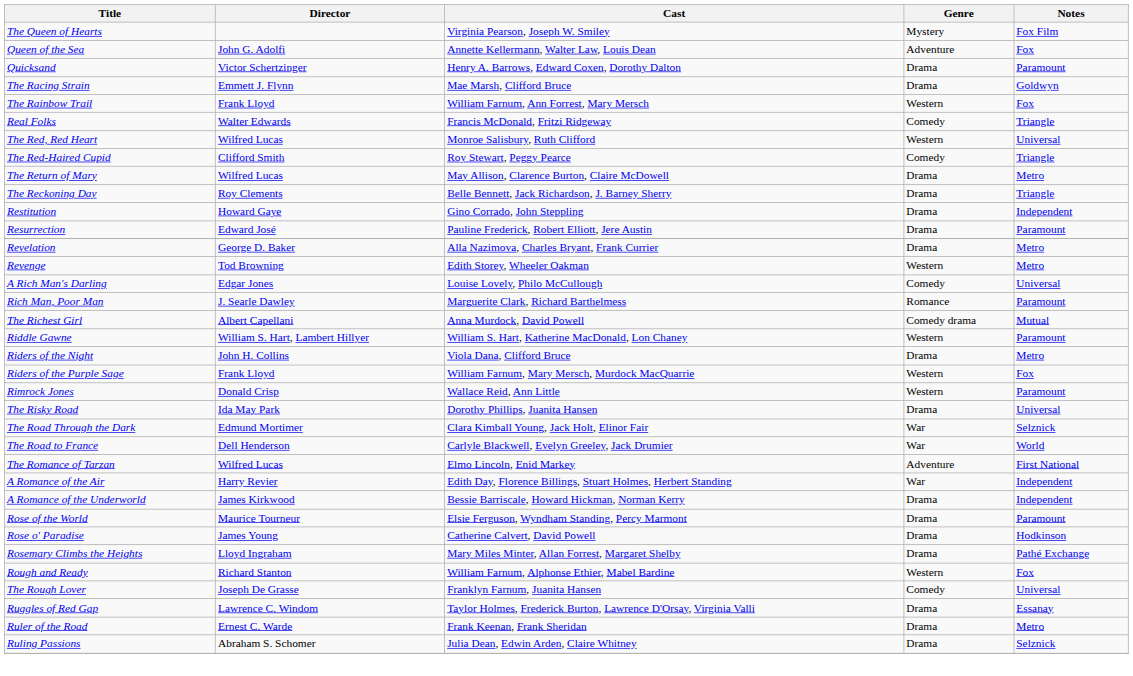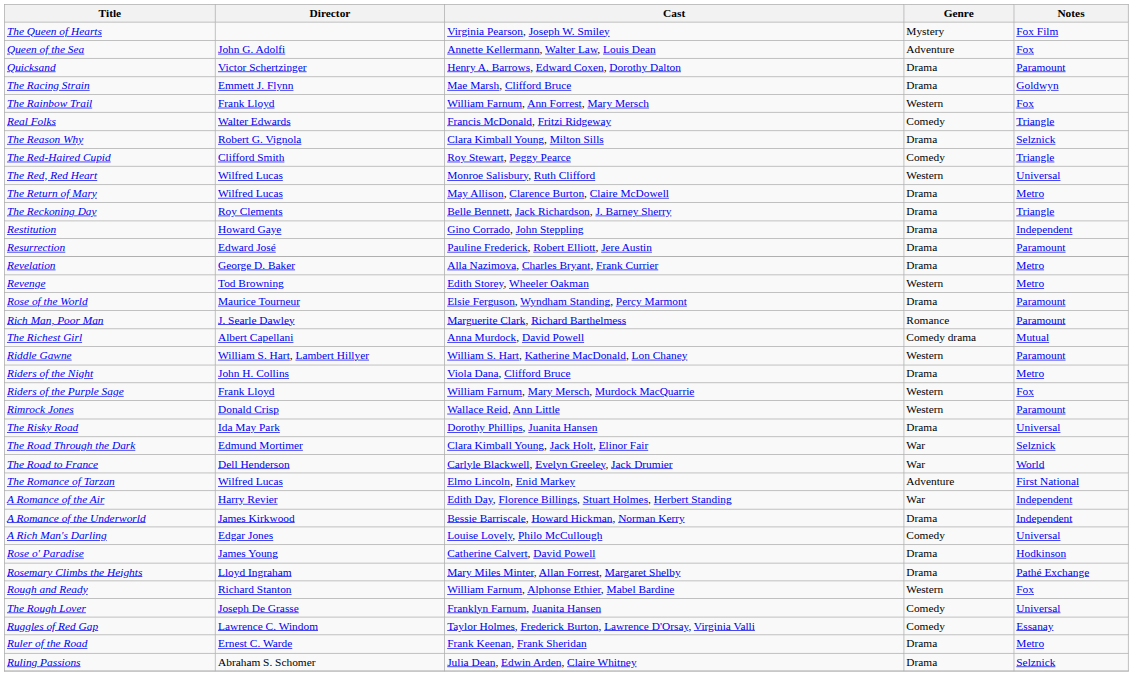+ row: The Reason Why | Robert G. Vignola | Clara Kimball Young, Milton Sills | Drama | Selznick
rows swapped: The Red-Haired Cupid <-> The Red, Red Heart
rows swapped: A Rich Man's Darling <-> Rose of the World
Ruggles of Red Gap | Genre: Drama -> Comedy
